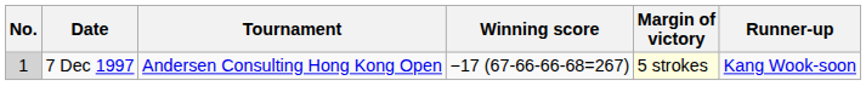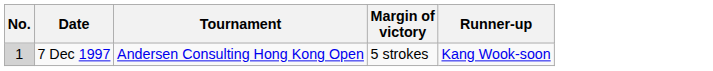- column: Winning score | −17 (67-66-66-68=267)
7 Dec 1997 | Margin of victory: lightyellow background -> no background
